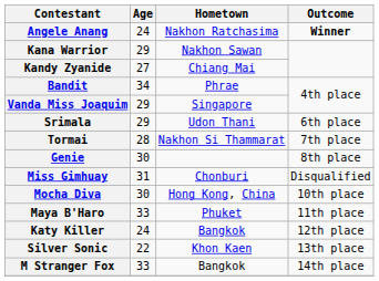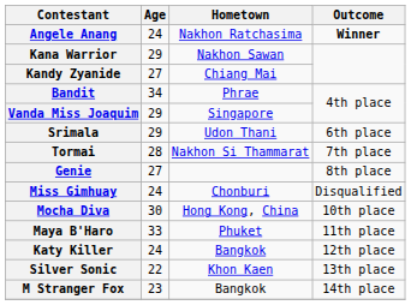Genie | Age: 30 -> 27
Miss Gimhuay | Age: 31 -> 24
M Stranger Fox | Age: 33 -> 23
